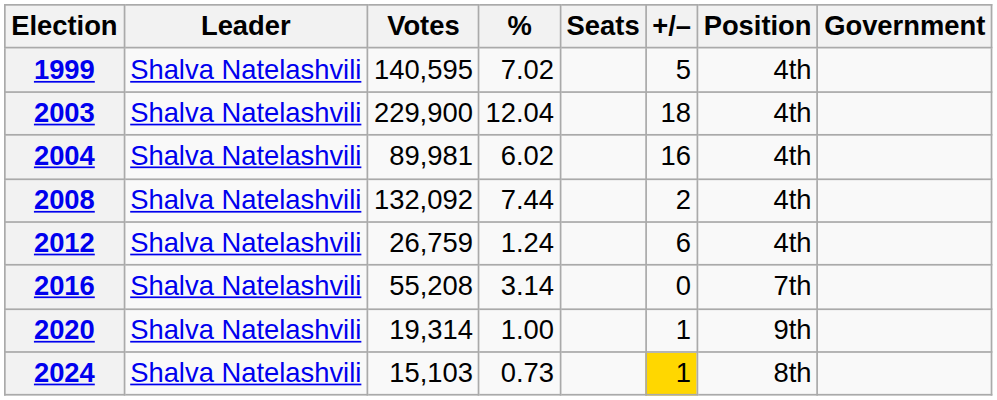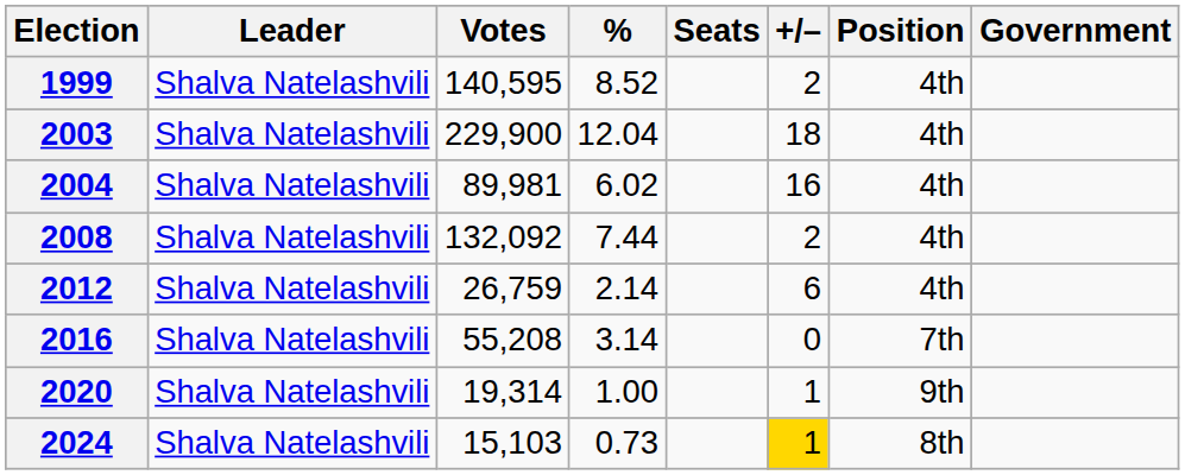1999 | %: 7.02 -> 8.52
1999 | +/–: 5 -> 2
2012 | %: 1.24 -> 2.14
